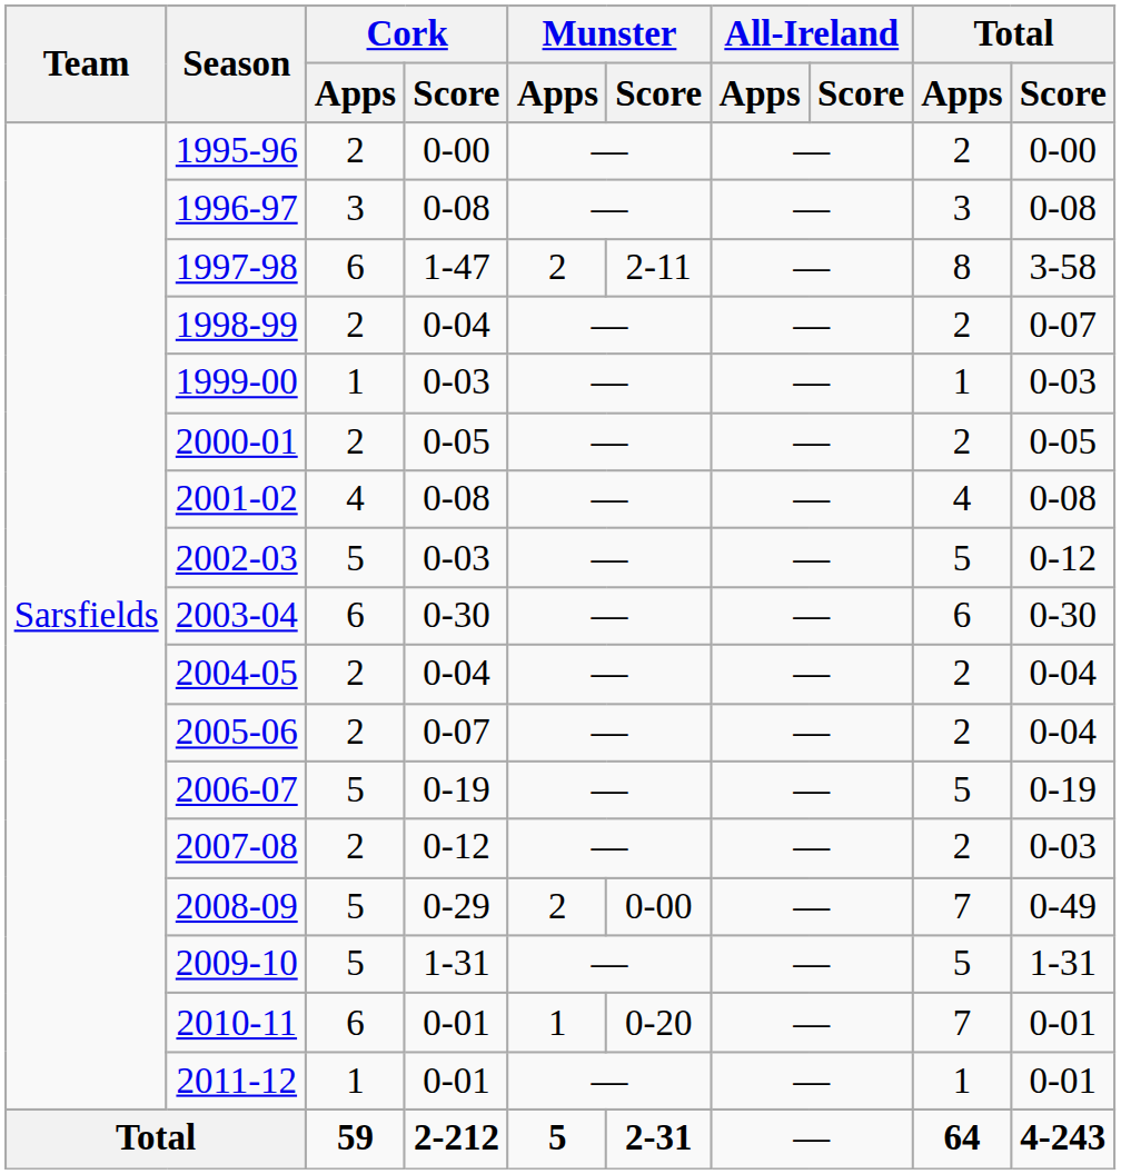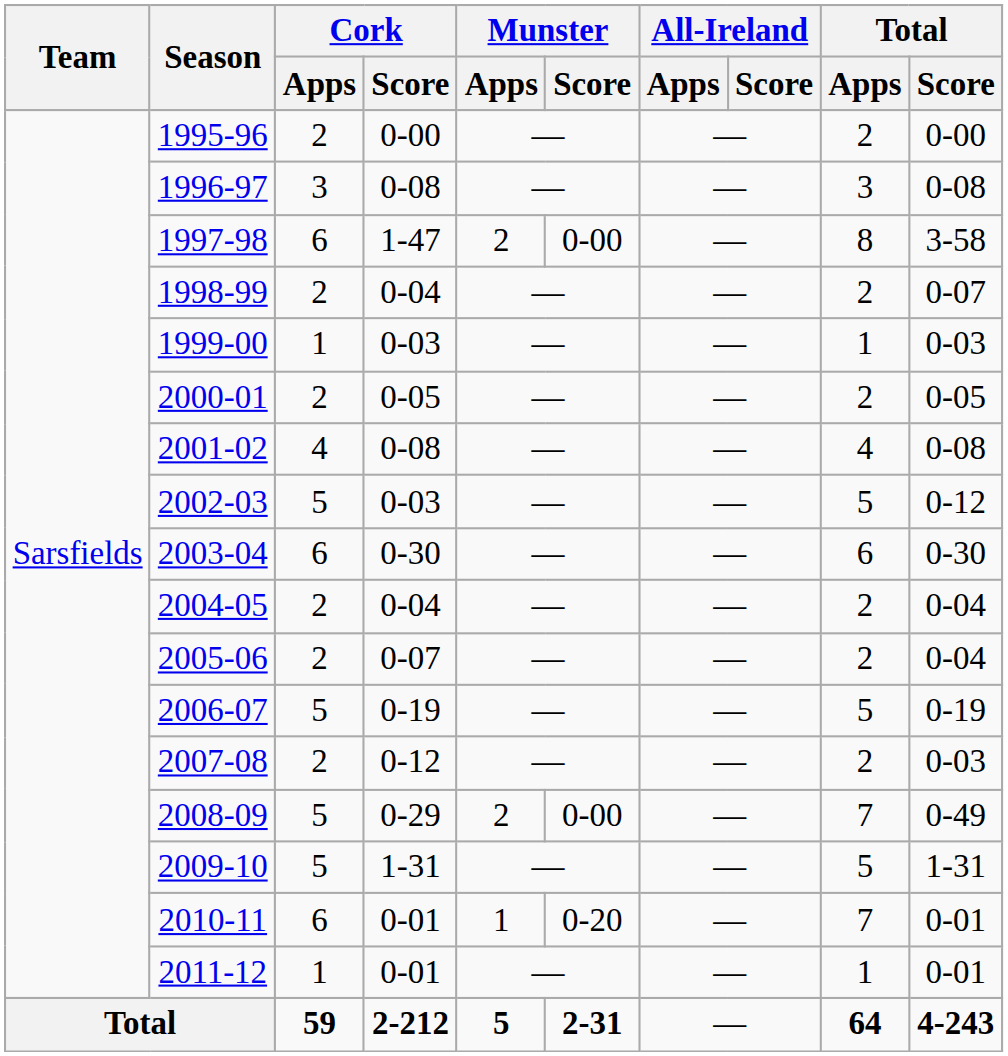1997-98 | Munster / Score: 2-11 -> 0-00
